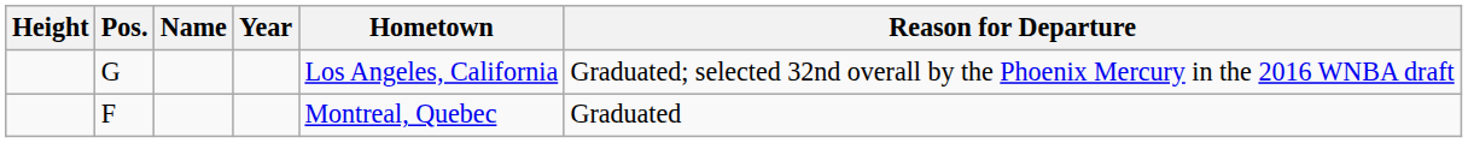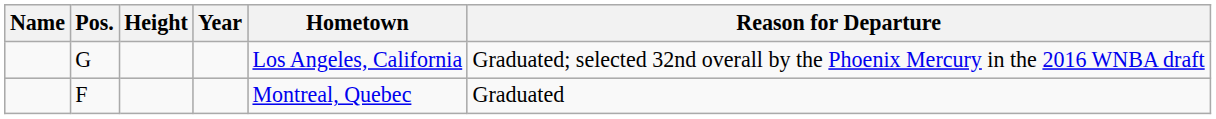columns swapped: Name <-> Height
